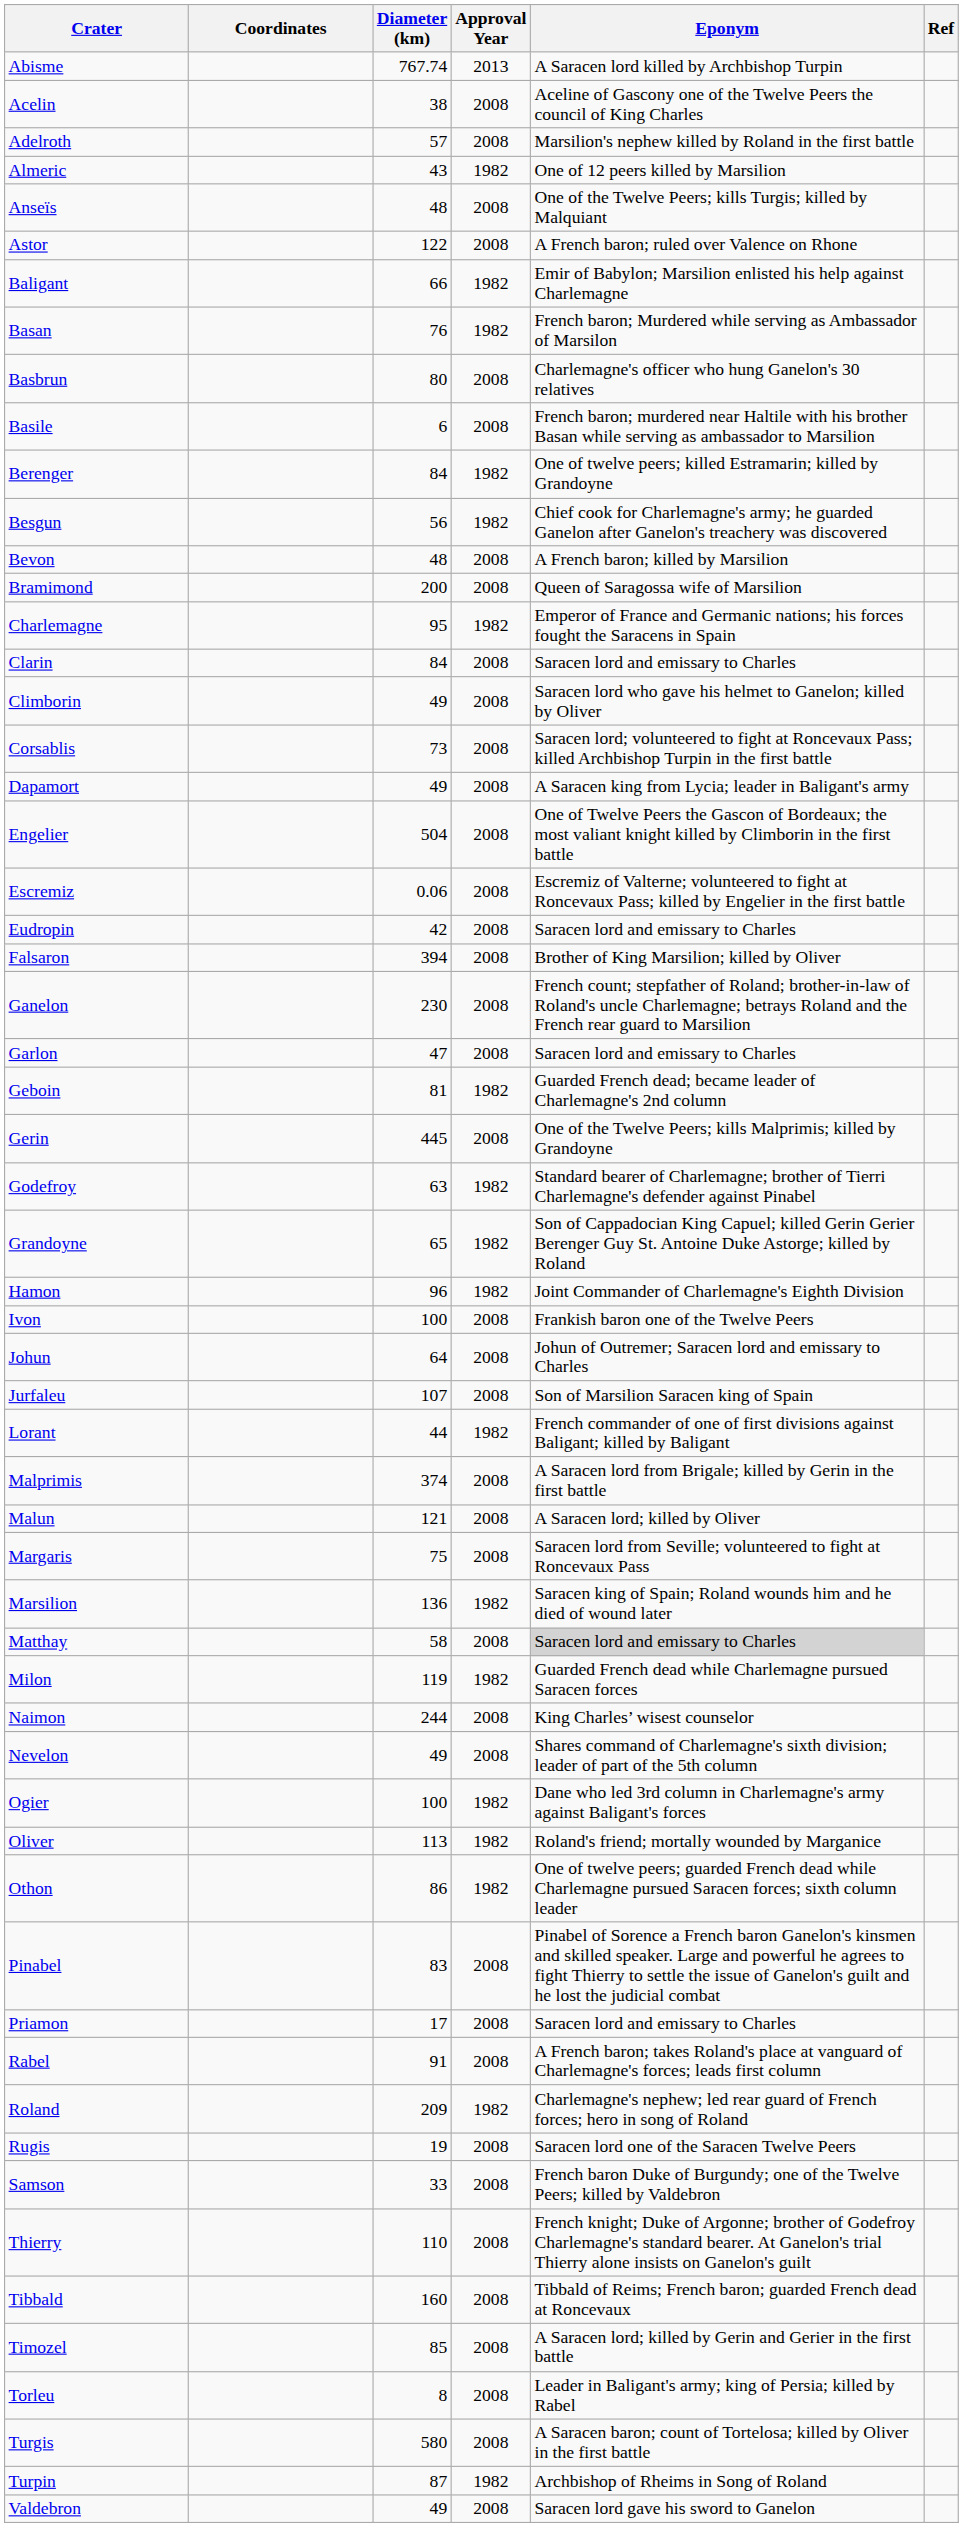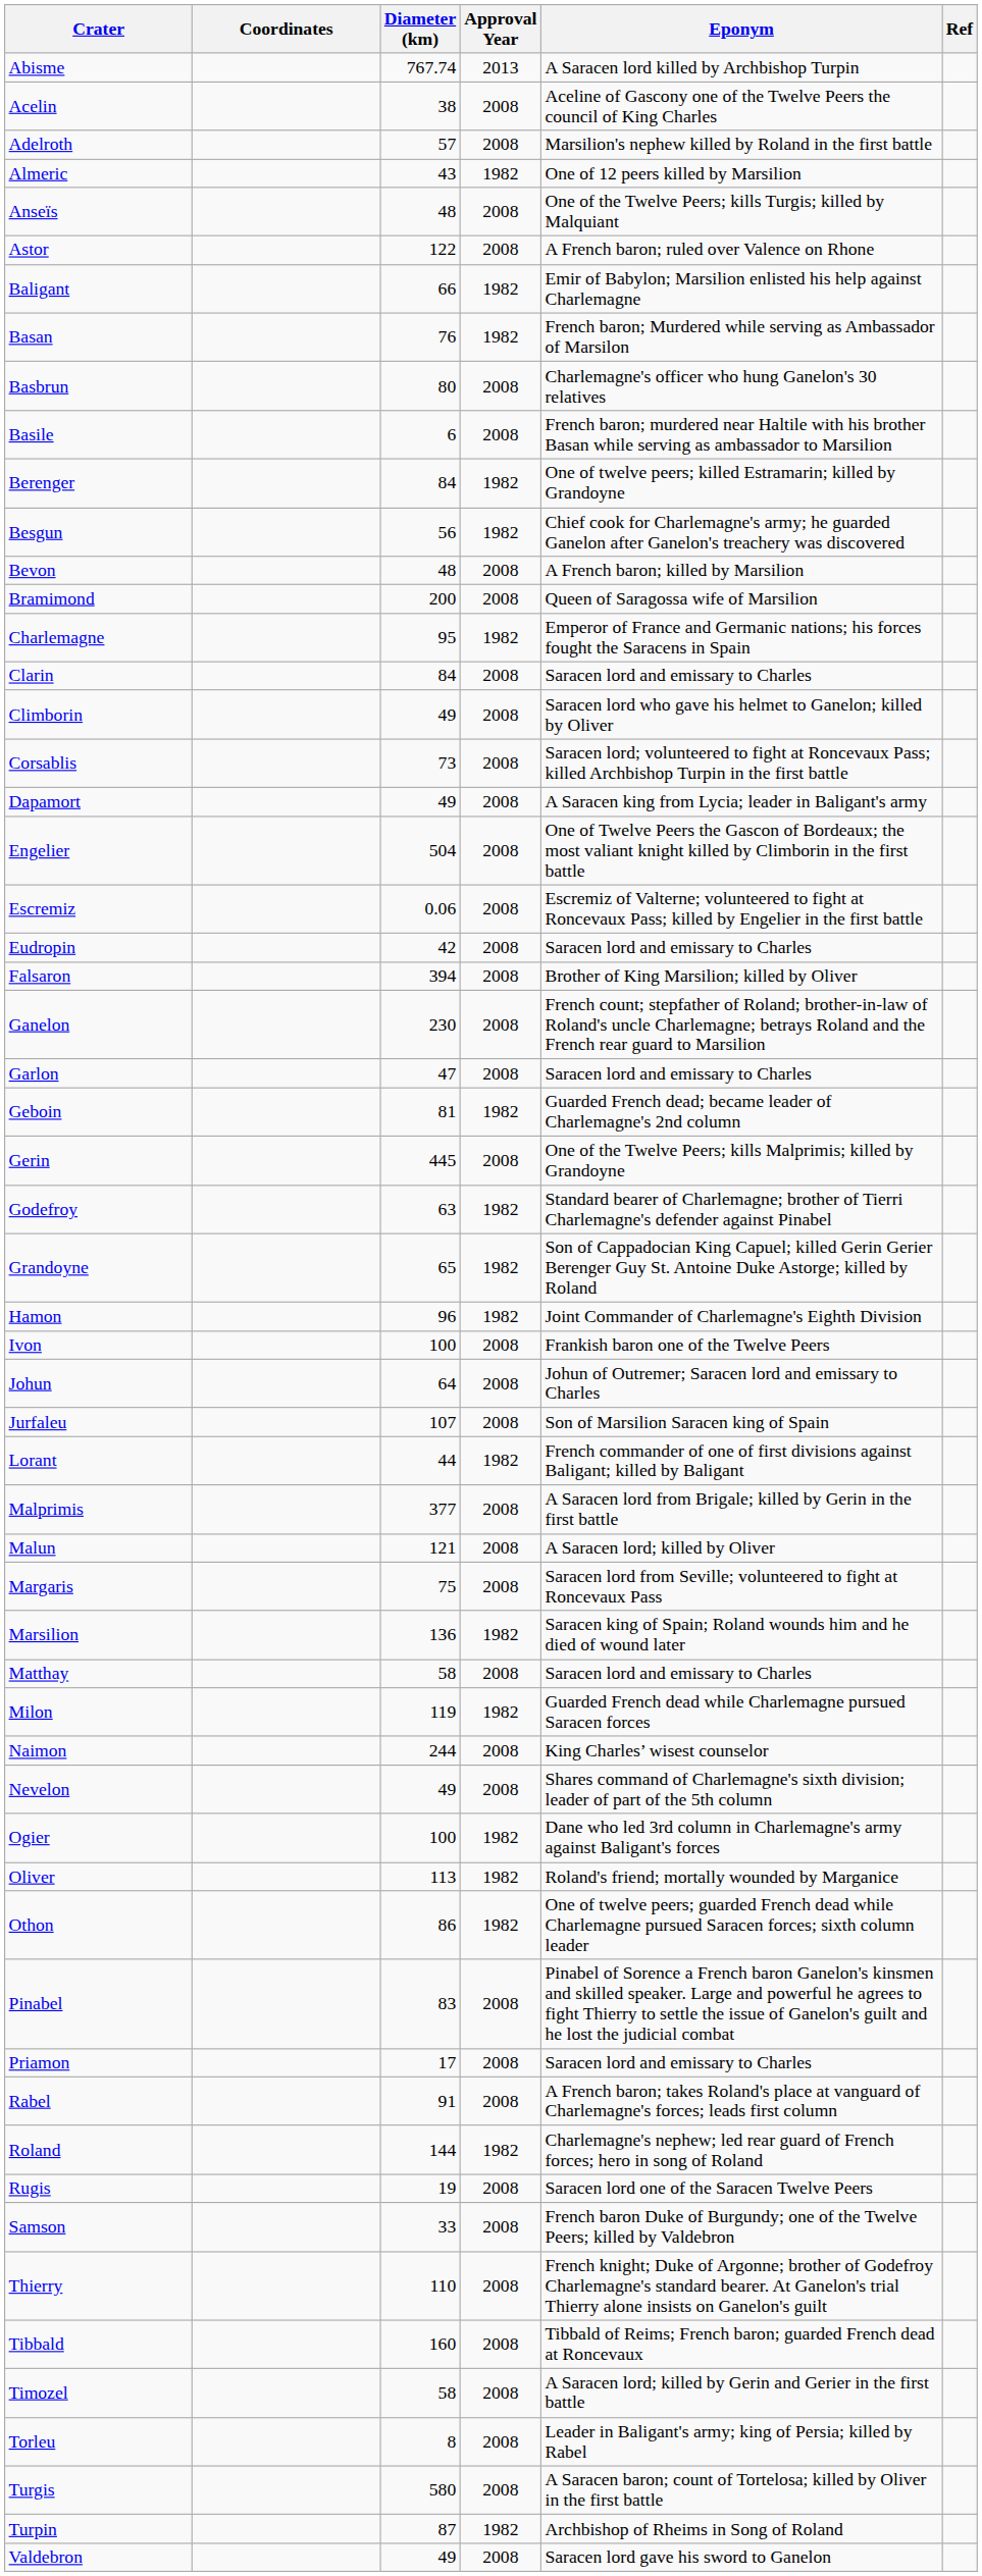Malprimis | Diameter (km): 374 -> 377
Matthay | Eponym: lightgrey background -> no background
Roland | Diameter (km): 209 -> 144
Timozel | Diameter (km): 85 -> 58
